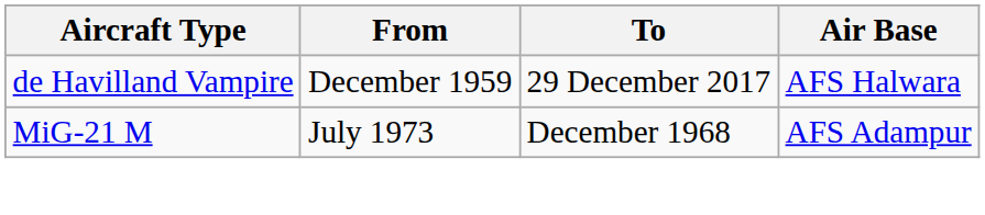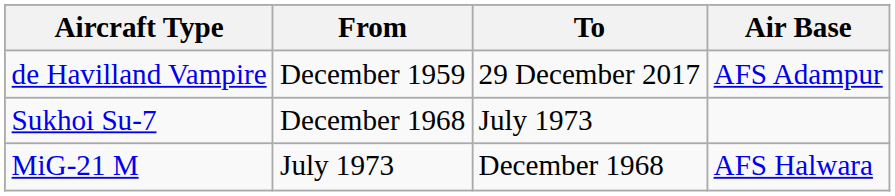de Havilland Vampire | Air Base: AFS Halwara -> AFS Adampur
+ row: Sukhoi Su-7 | December 1968 | July 1973
MiG-21 M | Air Base: AFS Adampur -> AFS Halwara
